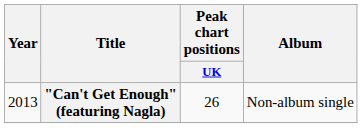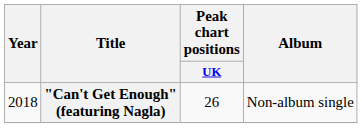"Can't Get Enough" (featuring Nagla) | Year: 2013 -> 2018
